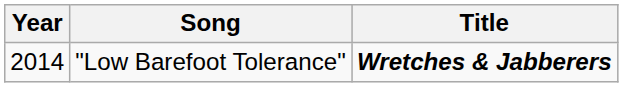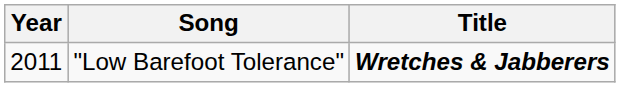"Low Barefoot Tolerance" | Year: 2014 -> 2011
